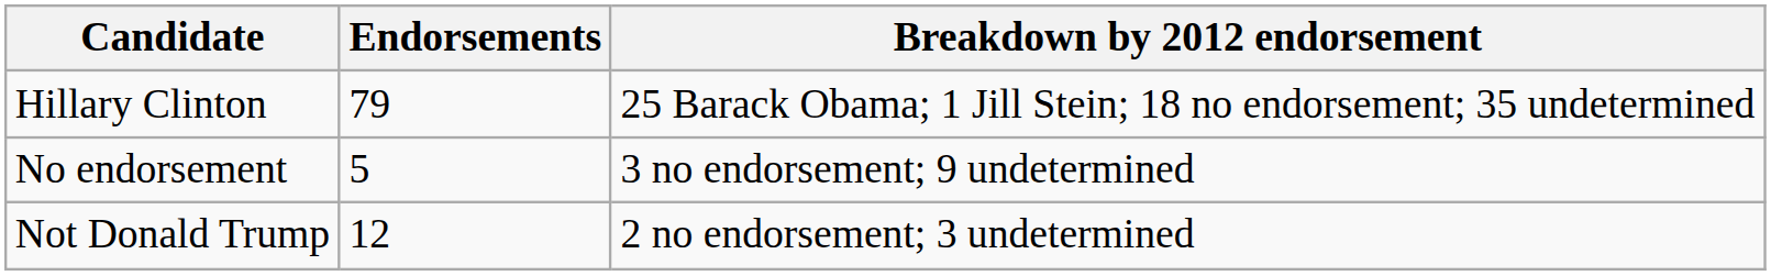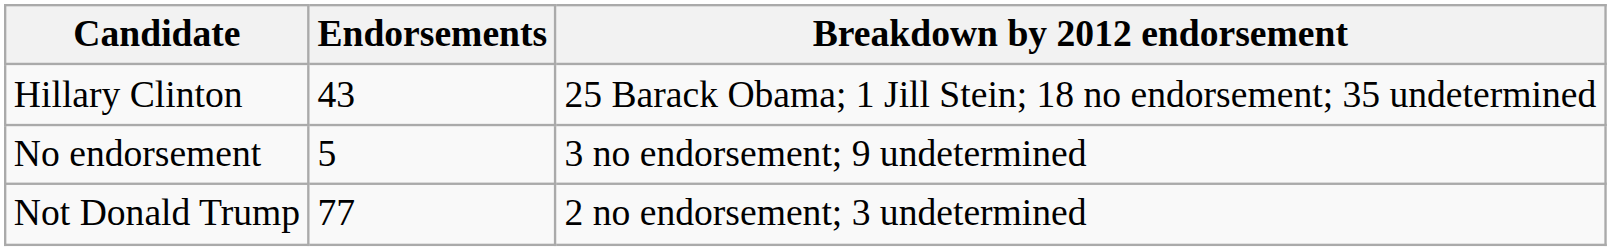Hillary Clinton | Endorsements: 79 -> 43
Not Donald Trump | Endorsements: 12 -> 77
